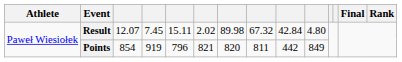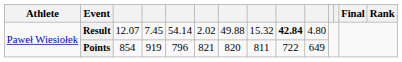Result | column 5: 15.11 -> 54.14
Result | column 7: 89.98 -> 49.88
Result | column 8: 67.32 -> 15.32
Result | column 9: normal -> bold
Points | column 9: 442 -> 722
Points | column 10: 849 -> 649
